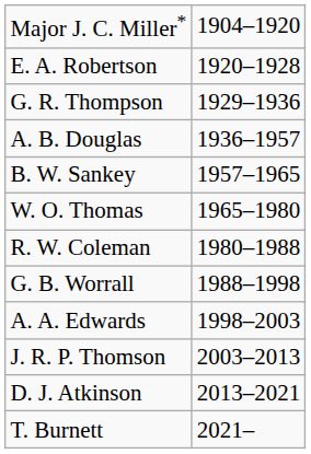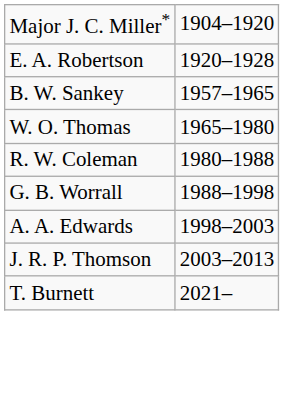- row: G. R. Thompson | 1929–1936
- row: A. B. Douglas | 1936–1957
- row: D. J. Atkinson | 2013–2021
